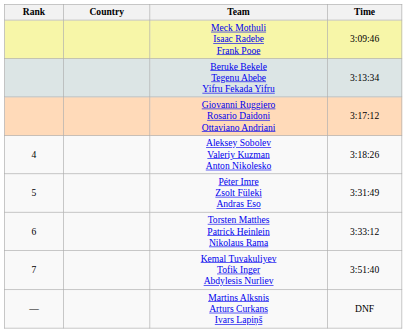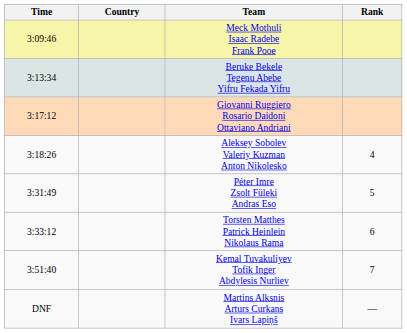columns swapped: Rank <-> Time
